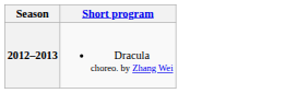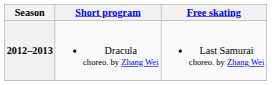+ column: Free skating | Last Samurai choreo. by Zhang Wei
